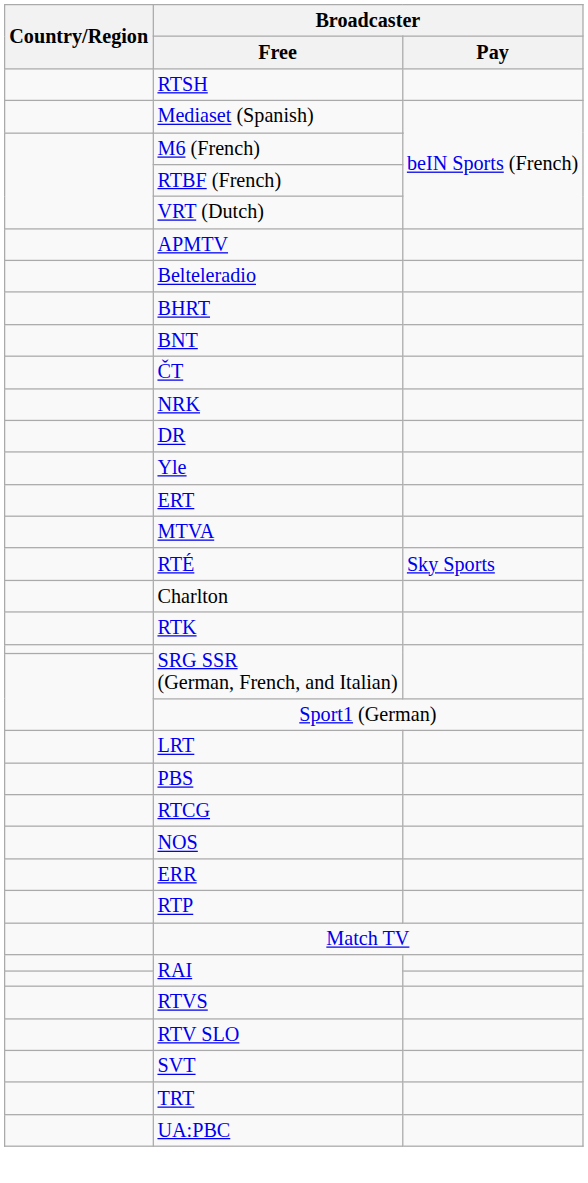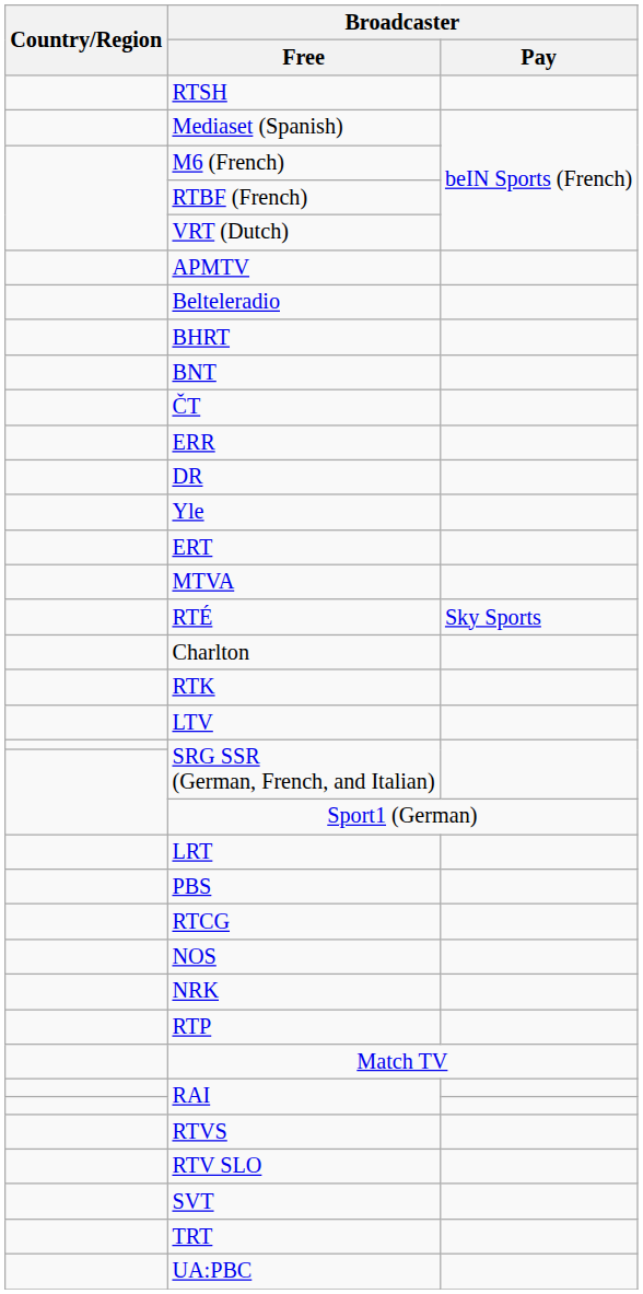rows swapped: ERR <-> NRK
+ row: LTV
